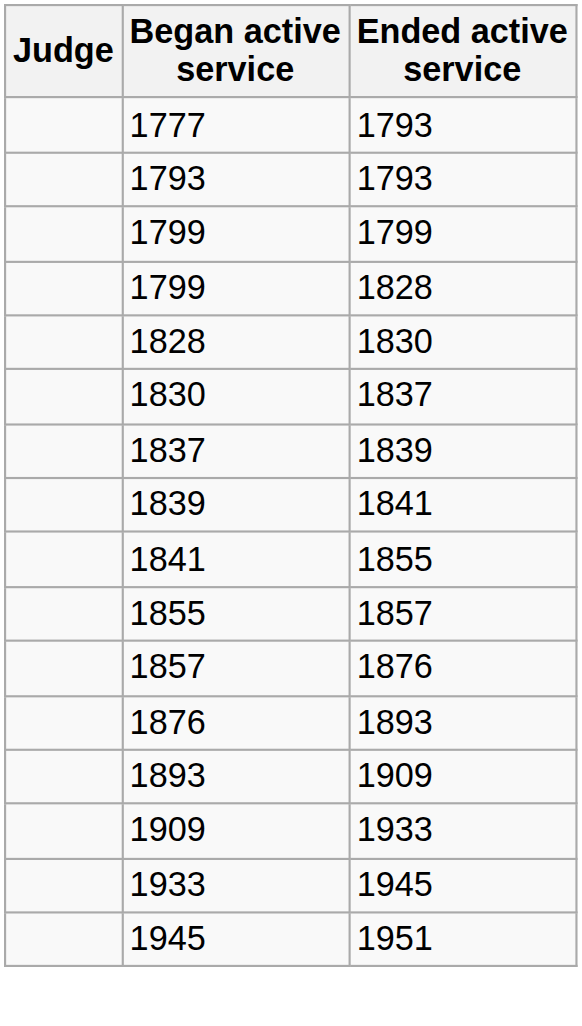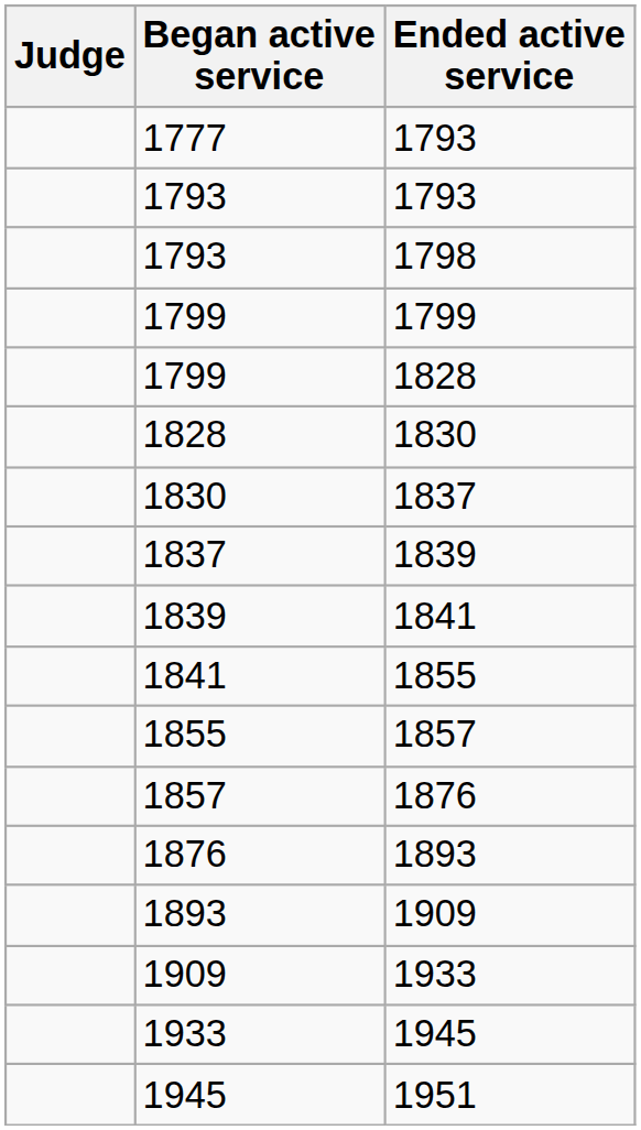+ row: 1793 | 1798
